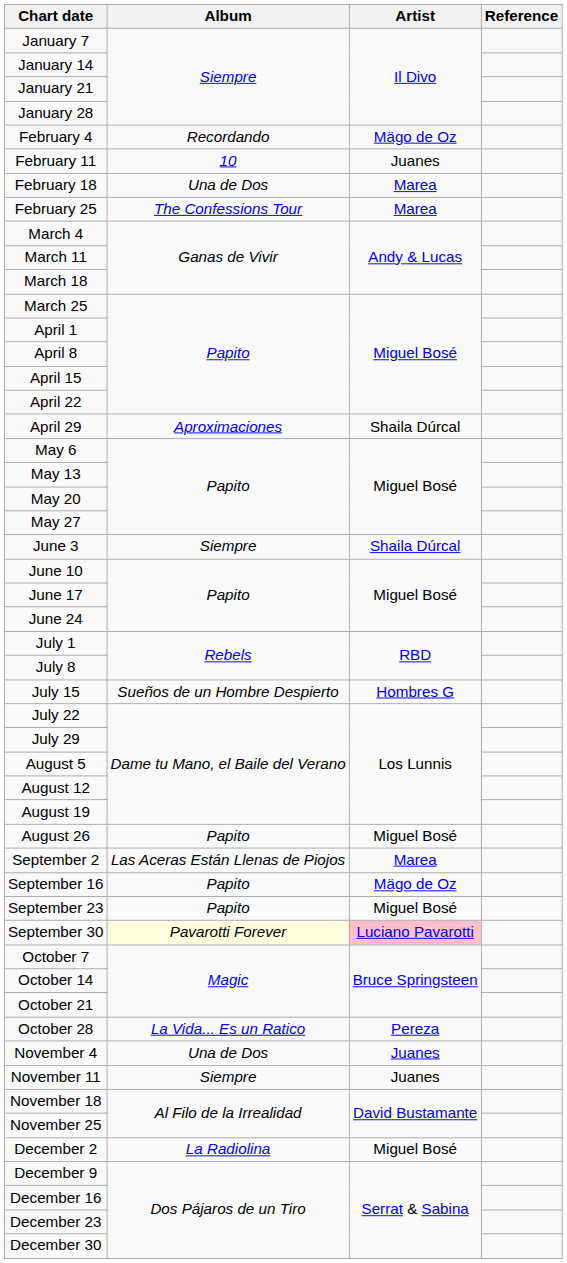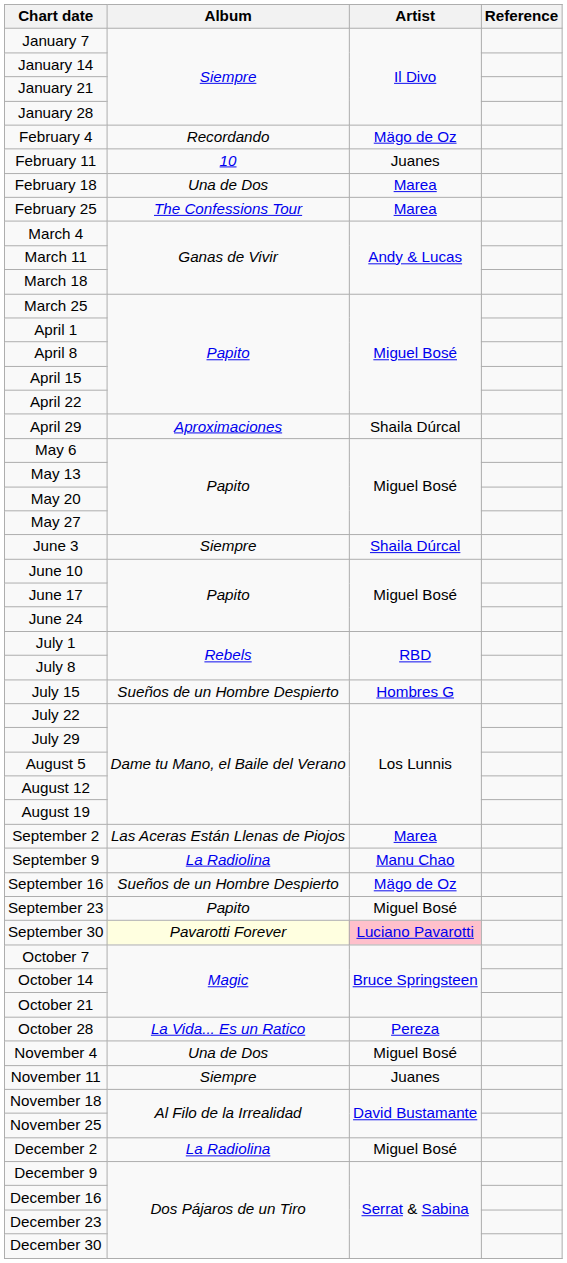- row: August 26 | Papito | Miguel Bosé
+ row: September 9 | La Radiolina | Manu Chao
September 16 | Album: Papito -> Sueños de un Hombre Despierto
November 4 | Artist: Juanes -> Miguel Bosé
